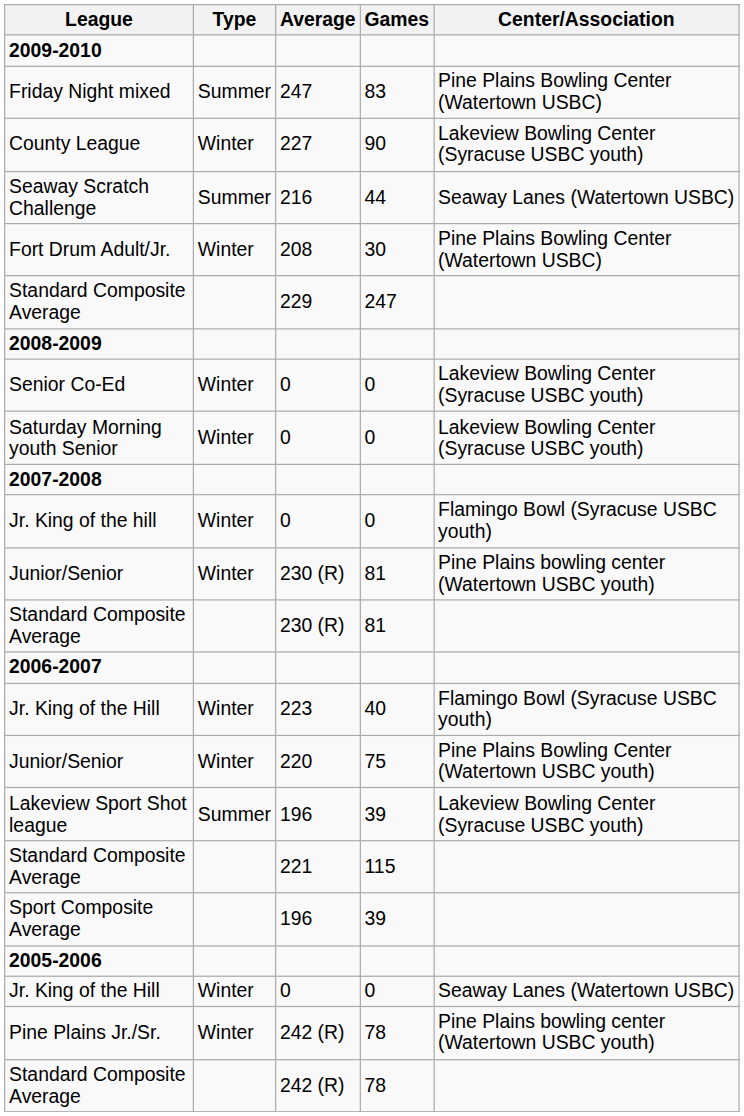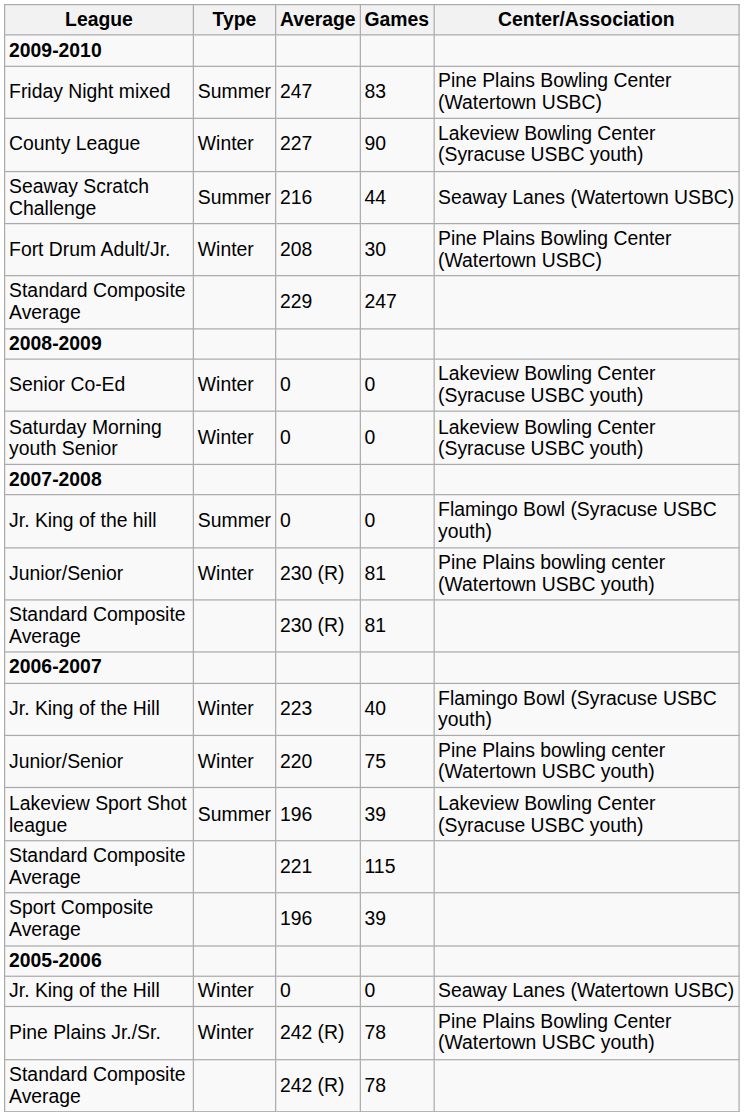Jr. King of the hill | Type: Winter -> Summer
Junior/Senior / 220 | Center/Association: Pine Plains Bowling Center (Watertown USBC youth) -> Pine Plains bowling center (Watertown USBC youth)
Pine Plains Jr./Sr. | Center/Association: Pine Plains bowling center (Watertown USBC youth) -> Pine Plains Bowling Center (Watertown USBC youth)
